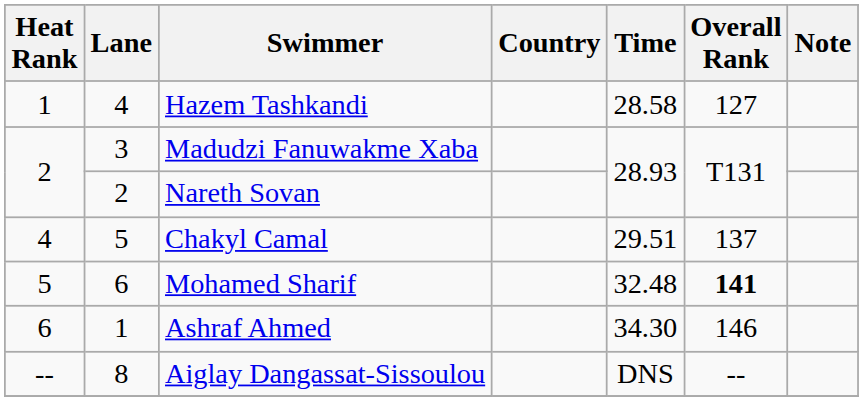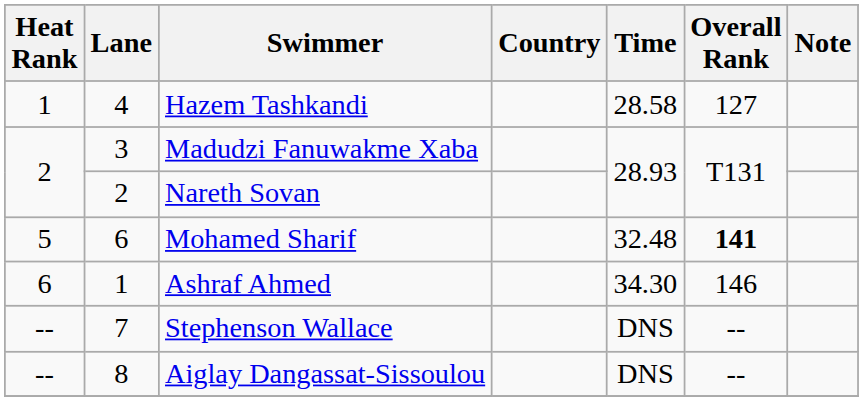- row: 4 | 5 | Chakyl Camal | 29.51 | 137
+ row: -- | 7 | Stephenson Wallace | DNS | --
